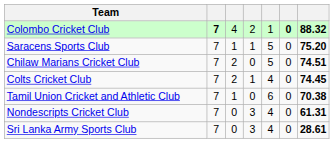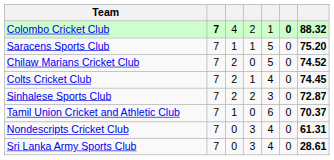Chilaw Marians Cricket Club | column 7: 74.51 -> 74.52
+ row: Sinhalese Sports Club | 7 | 2 | 2 | 3 | 0 | 72.87
Tamil Union Cricket and Athletic Club | column 7: 70.38 -> 70.37
